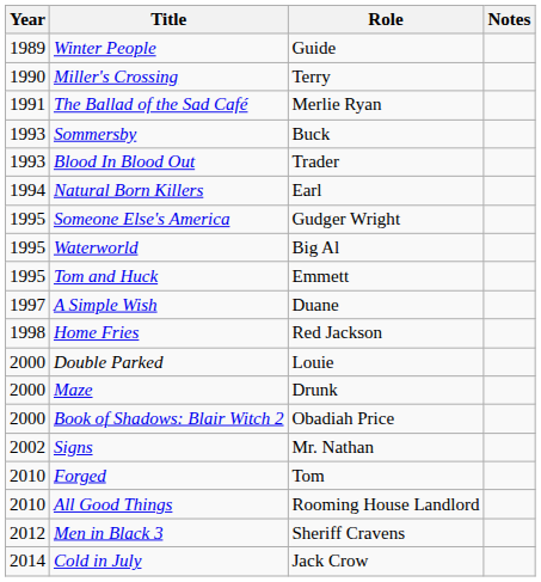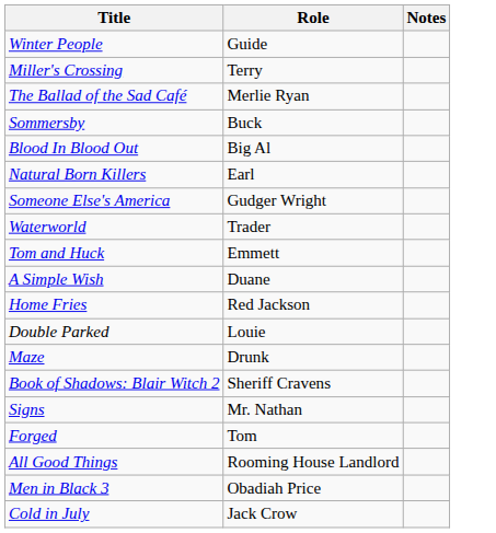- column: Year | 1989 | 1990 | 1991 | 1993 | 1993 | 1994 | 1995 | 1995 | 1995 | 1997 | 1998 | 2000 | 2000 | 2000 | 2002 | 2010 | 2010 | 2012 | 2014
Blood In Blood Out | Role: Trader -> Big Al
Waterworld | Role: Big Al -> Trader
Book of Shadows: Blair Witch 2 | Role: Obadiah Price -> Sheriff Cravens
Men in Black 3 | Role: Sheriff Cravens -> Obadiah Price
